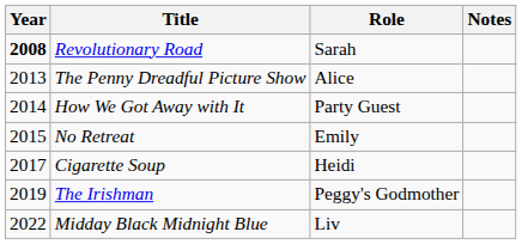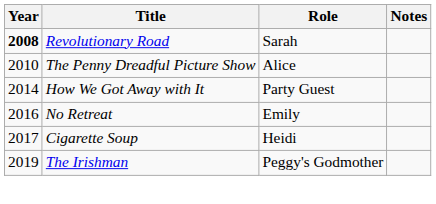The Penny Dreadful Picture Show | Year: 2013 -> 2010
No Retreat | Year: 2015 -> 2016
- row: 2022 | Midday Black Midnight Blue | Liv
